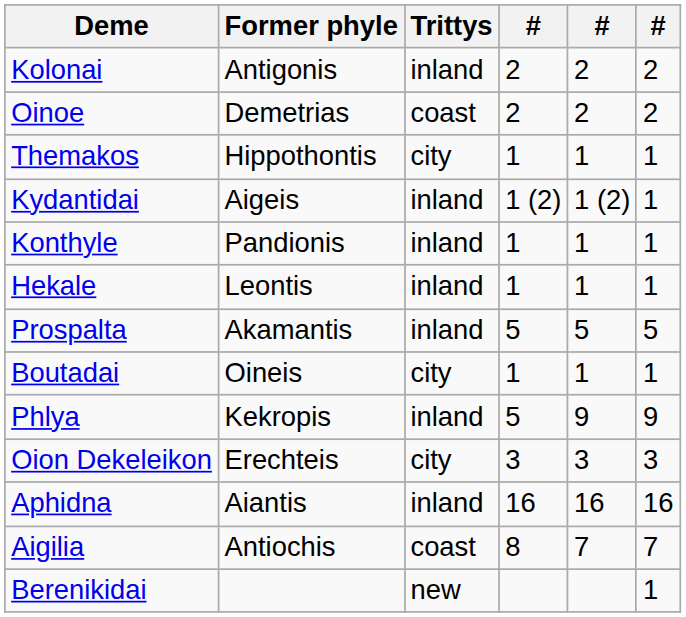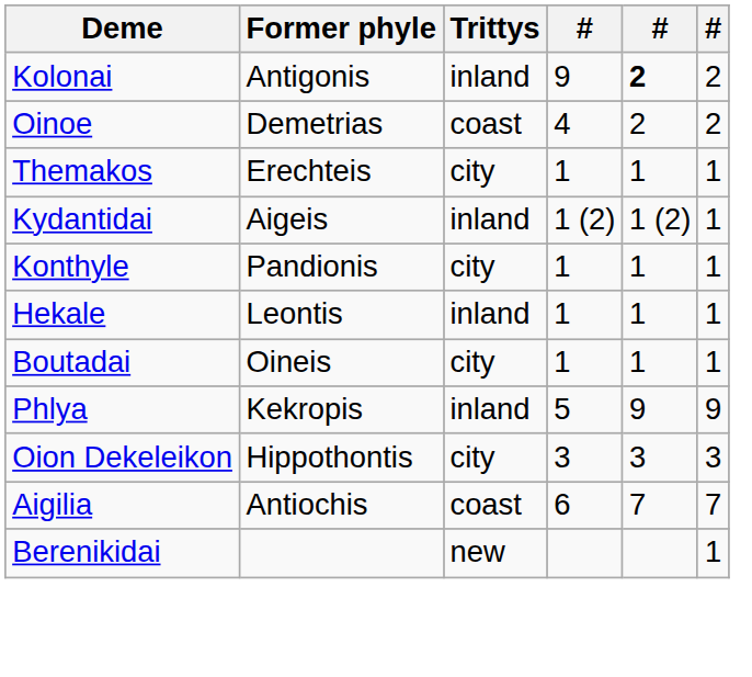Kolonai | column 4: 2 -> 9
Kolonai | column 5: normal -> bold
Oinoe | column 4: 2 -> 4
Themakos | Former phyle: Hippothontis -> Erechteis
Konthyle | Trittys: inland -> city
- row: Prospalta | Akamantis | inland | 5 | 5 | 5
Oion Dekeleikon | Former phyle: Erechteis -> Hippothontis
- row: Aphidna | Aiantis | inland | 16 | 16 | 16
Aigilia | column 4: 8 -> 6
